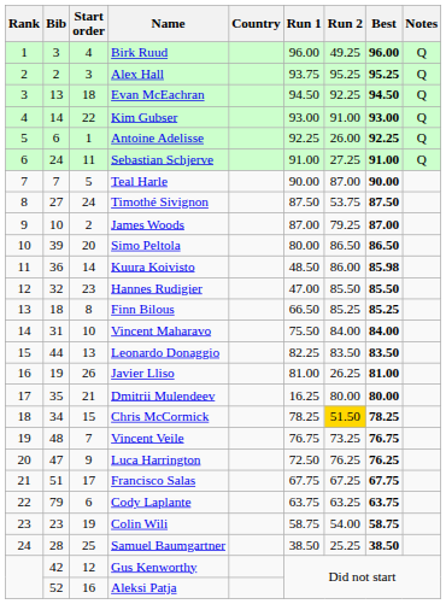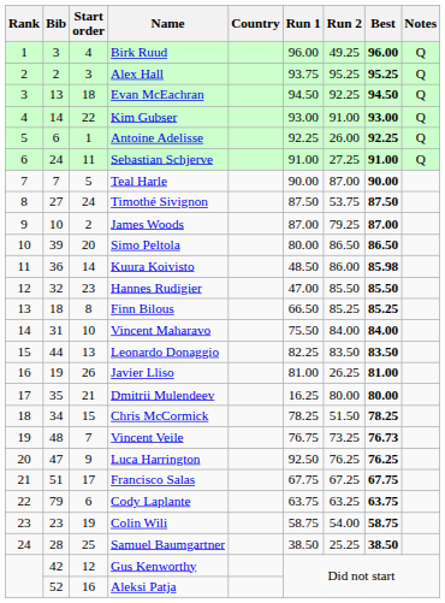Chris McCormick | Run 2: gold background -> no background
Vincent Veile | Best: 76.75 -> 76.73
Luca Harrington | Run 1: 72.50 -> 92.50
